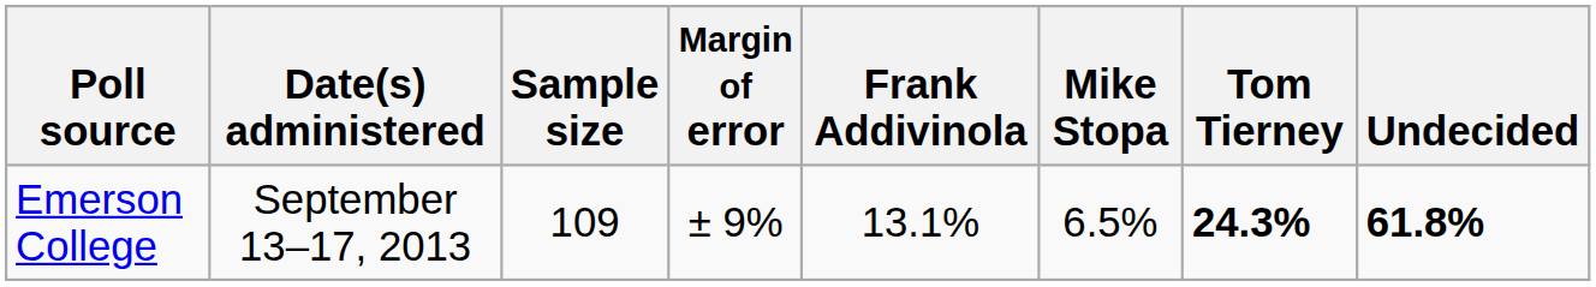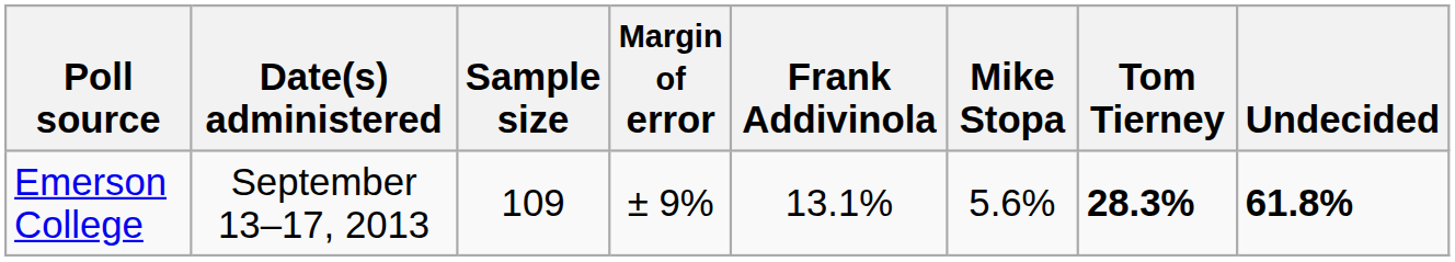Emerson College | Mike Stopa: 6.5% -> 5.6%
Emerson College | Tom Tierney: 24.3% -> 28.3%
